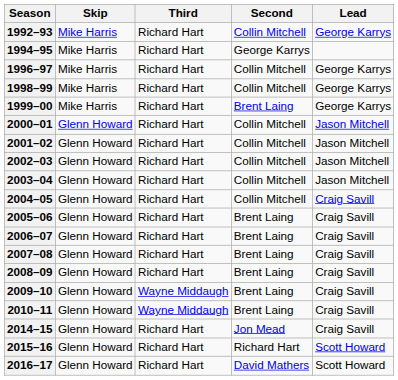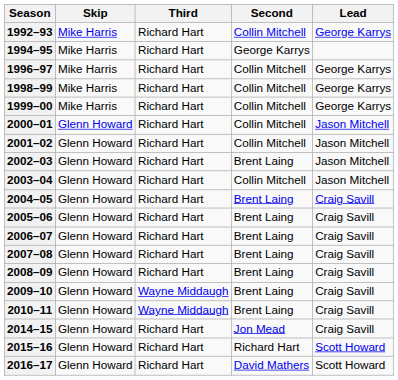1999–00 | Second: Brent Laing -> Collin Mitchell
2002–03 | Second: Collin Mitchell -> Brent Laing
2004–05 | Second: Collin Mitchell -> Brent Laing
